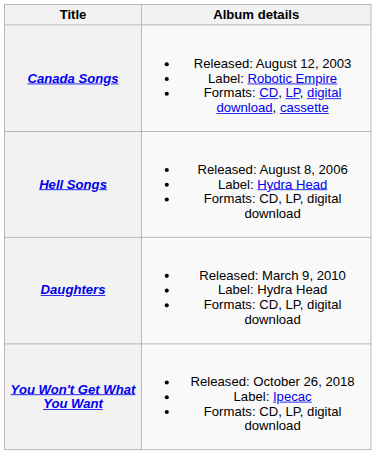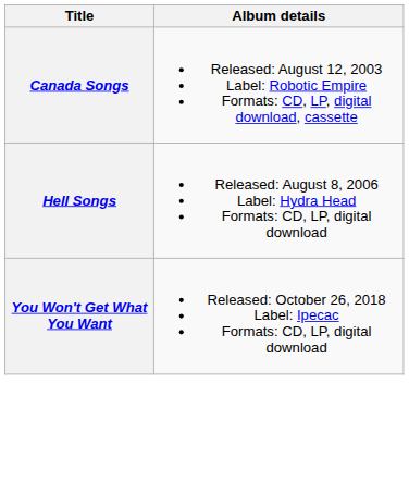- row: Daughters | Released: March 9, 2010 Label: Hydra Head Formats: CD, LP, digital download
